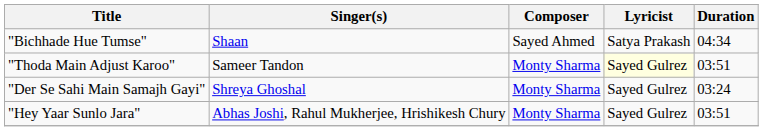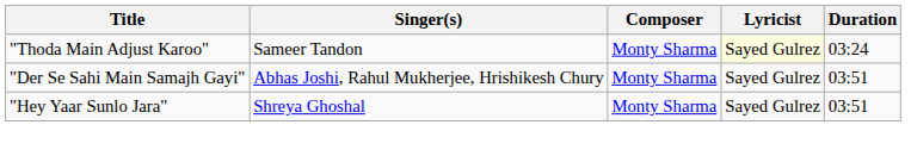- row: "Bichhade Hue Tumse" | Shaan | Sayed Ahmed | Satya Prakash | 04:34
"Thoda Main Adjust Karoo" | Duration: 03:51 -> 03:24
"Der Se Sahi Main Samajh Gayi" | Singer(s): Shreya Ghoshal -> Abhas Joshi, Rahul Mukherjee, Hrishikesh Chury
"Der Se Sahi Main Samajh Gayi" | Duration: 03:24 -> 03:51
"Hey Yaar Sunlo Jara" | Singer(s): Abhas Joshi, Rahul Mukherjee, Hrishikesh Chury -> Shreya Ghoshal
